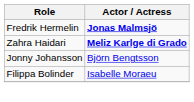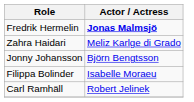Zahra Haidari | Actor / Actress: bold -> normal
+ row: Carl Ramhäll | Robert Jelinek
